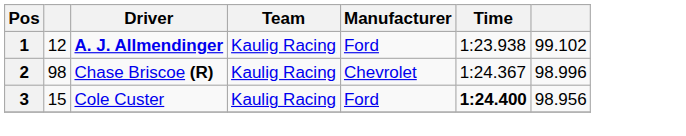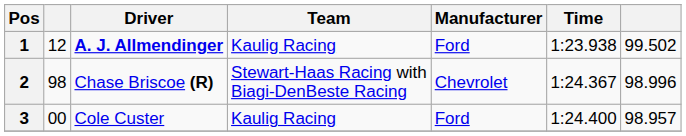1 | column 7: 99.102 -> 99.502
2 | Team: Kaulig Racing -> Stewart-Haas Racing with Biagi-DenBeste Racing
3 | column 2: 15 -> 00
3 | Time: bold -> normal
3 | column 7: 98.956 -> 98.957
